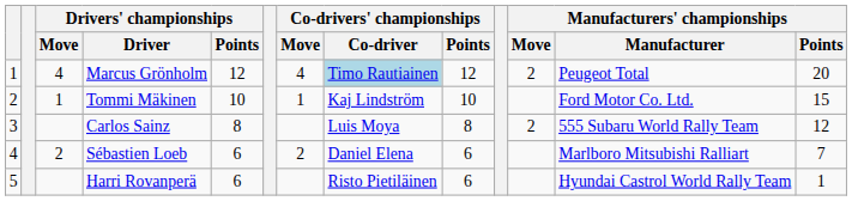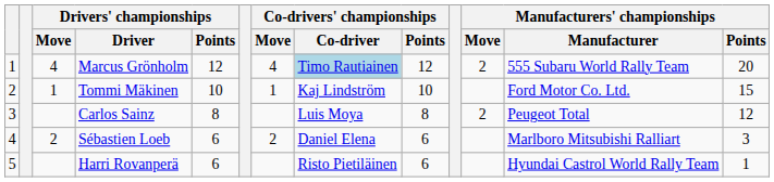Marcus Grönholm | Manufacturers' championships / Manufacturer: Peugeot Total -> 555 Subaru World Rally Team
Carlos Sainz | Manufacturers' championships / Manufacturer: 555 Subaru World Rally Team -> Peugeot Total
Sébastien Loeb | Manufacturers' championships / Points: 7 -> 3
